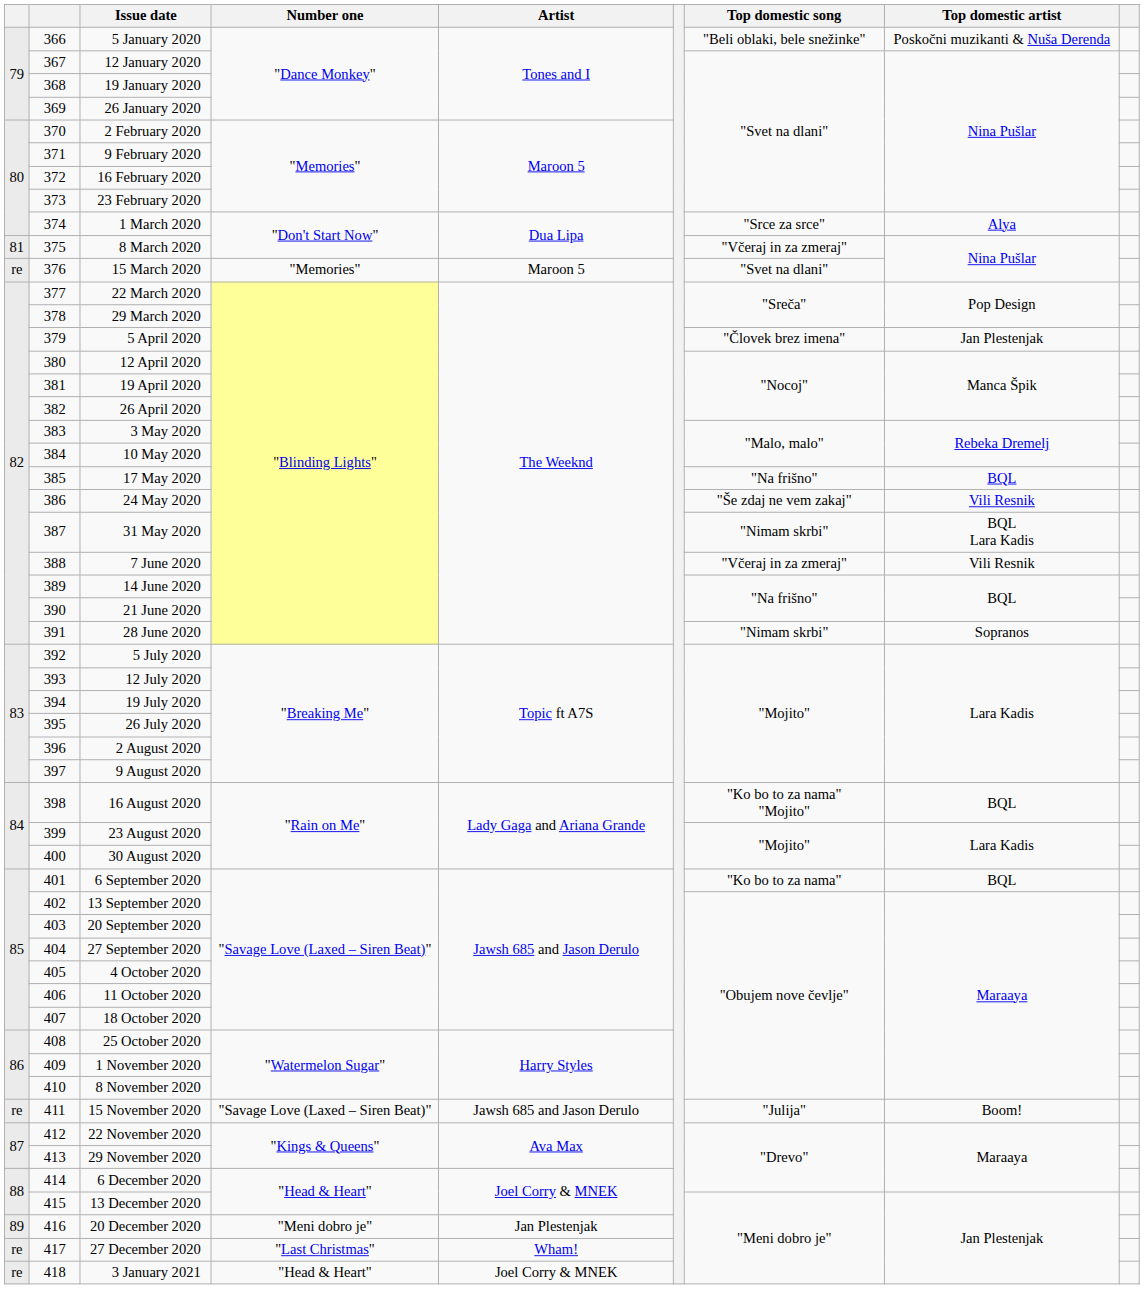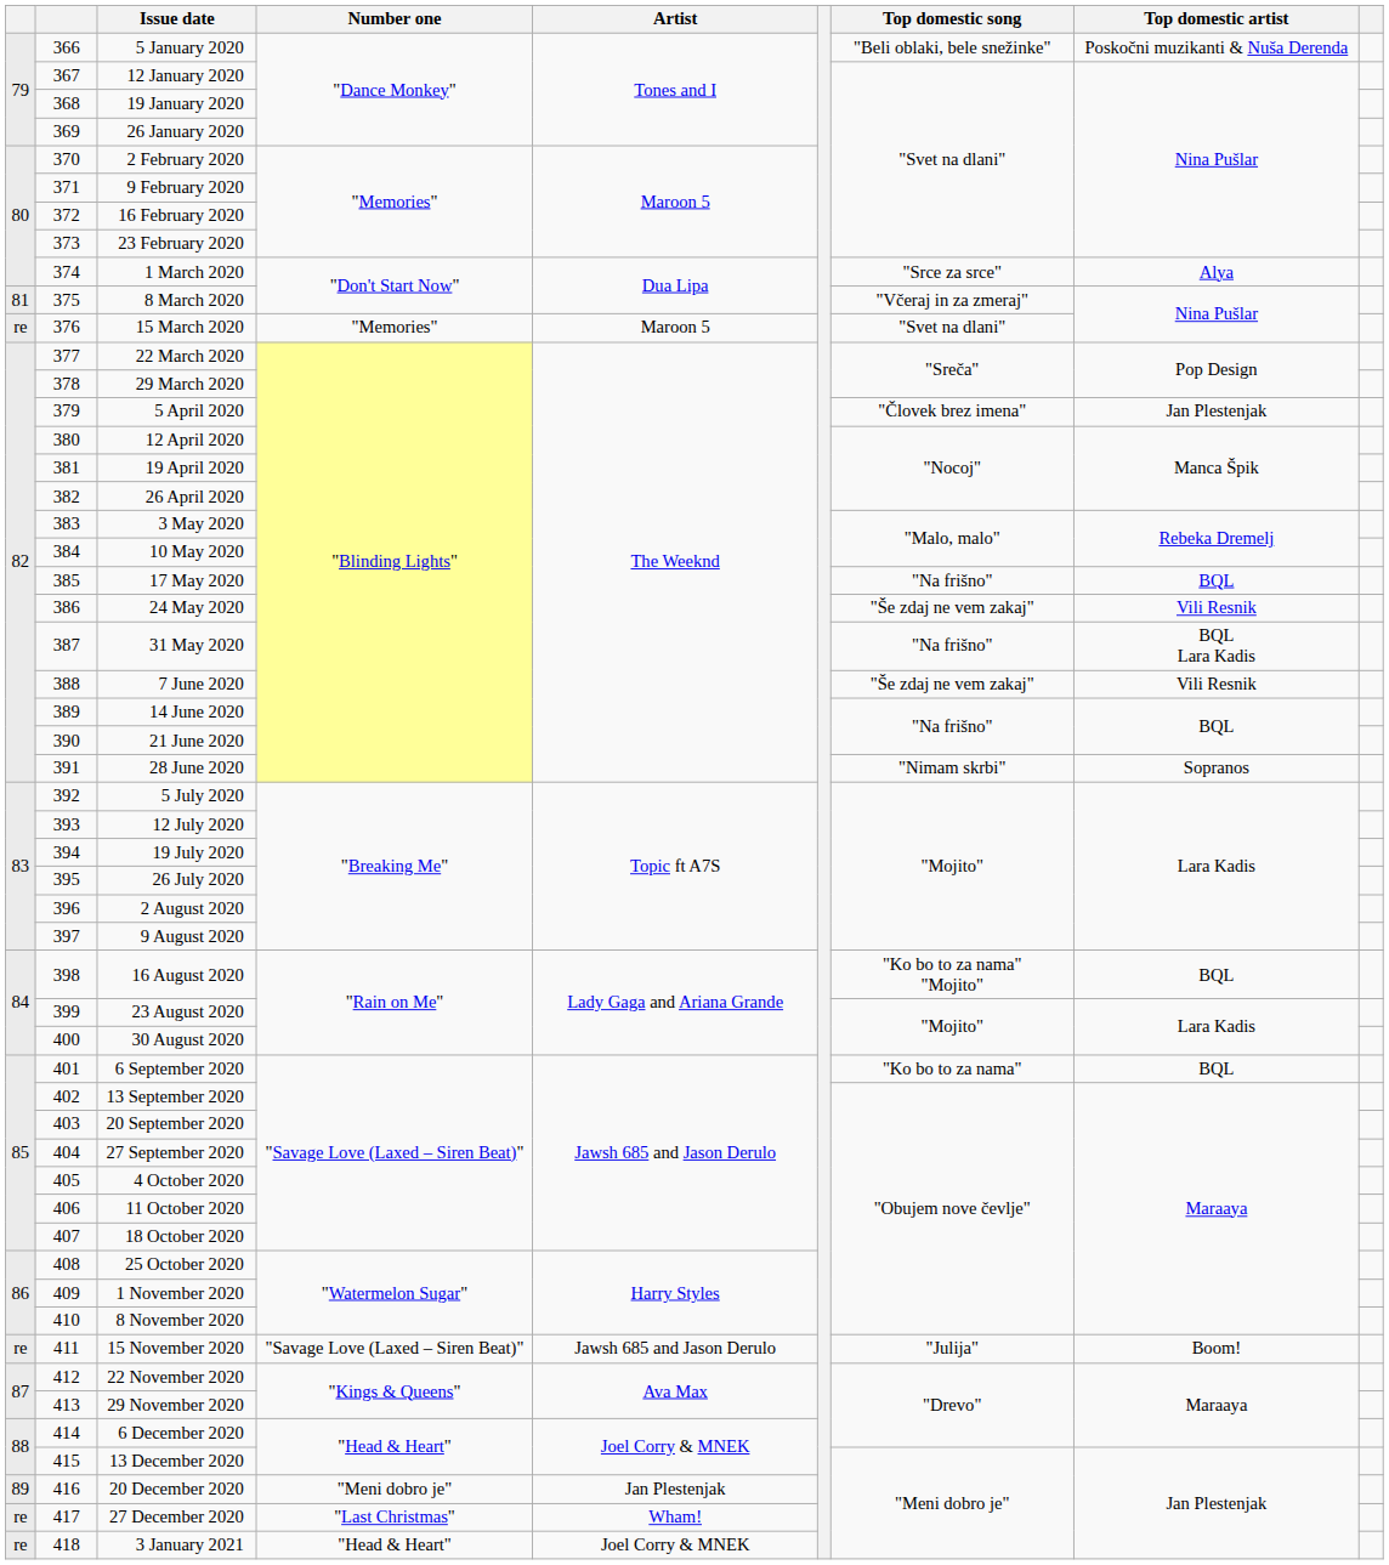31 May 2020 | Top domestic song: "Nimam skrbi" -> "Na frišno"
7 June 2020 | Top domestic song: "Včeraj in za zmeraj" -> "Še zdaj ne vem zakaj"
